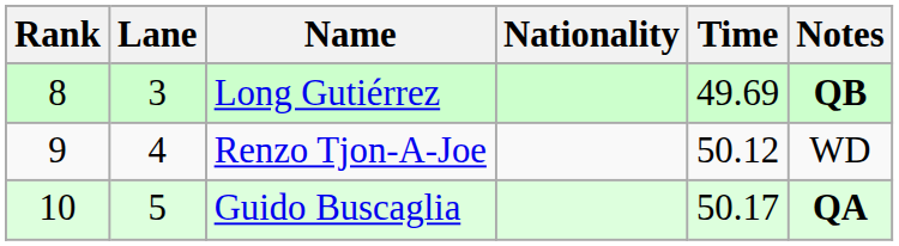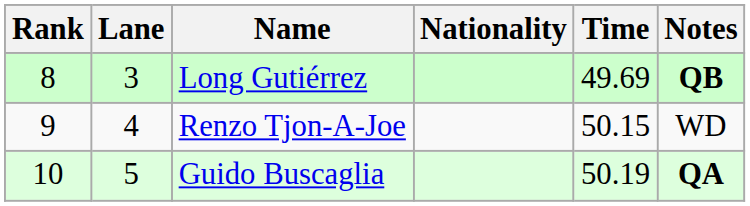Renzo Tjon-A-Joe | Time: 50.12 -> 50.15
Guido Buscaglia | Time: 50.17 -> 50.19
